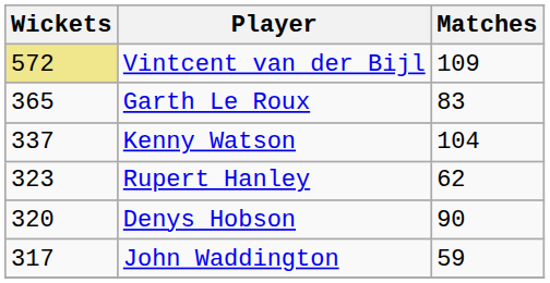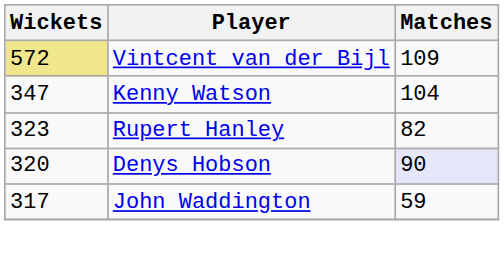- row: 365 | Garth Le Roux | 83
Kenny Watson | Wickets: 337 -> 347
Rupert Hanley | Matches: 62 -> 82
Denys Hobson | Matches: no background -> lavender background
